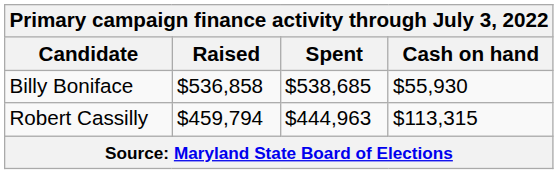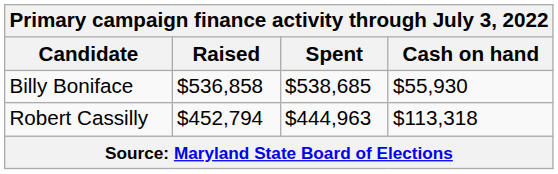Robert Cassilly | Raised: $459,794 -> $452,794
Robert Cassilly | Cash on hand: $113,315 -> $113,318
